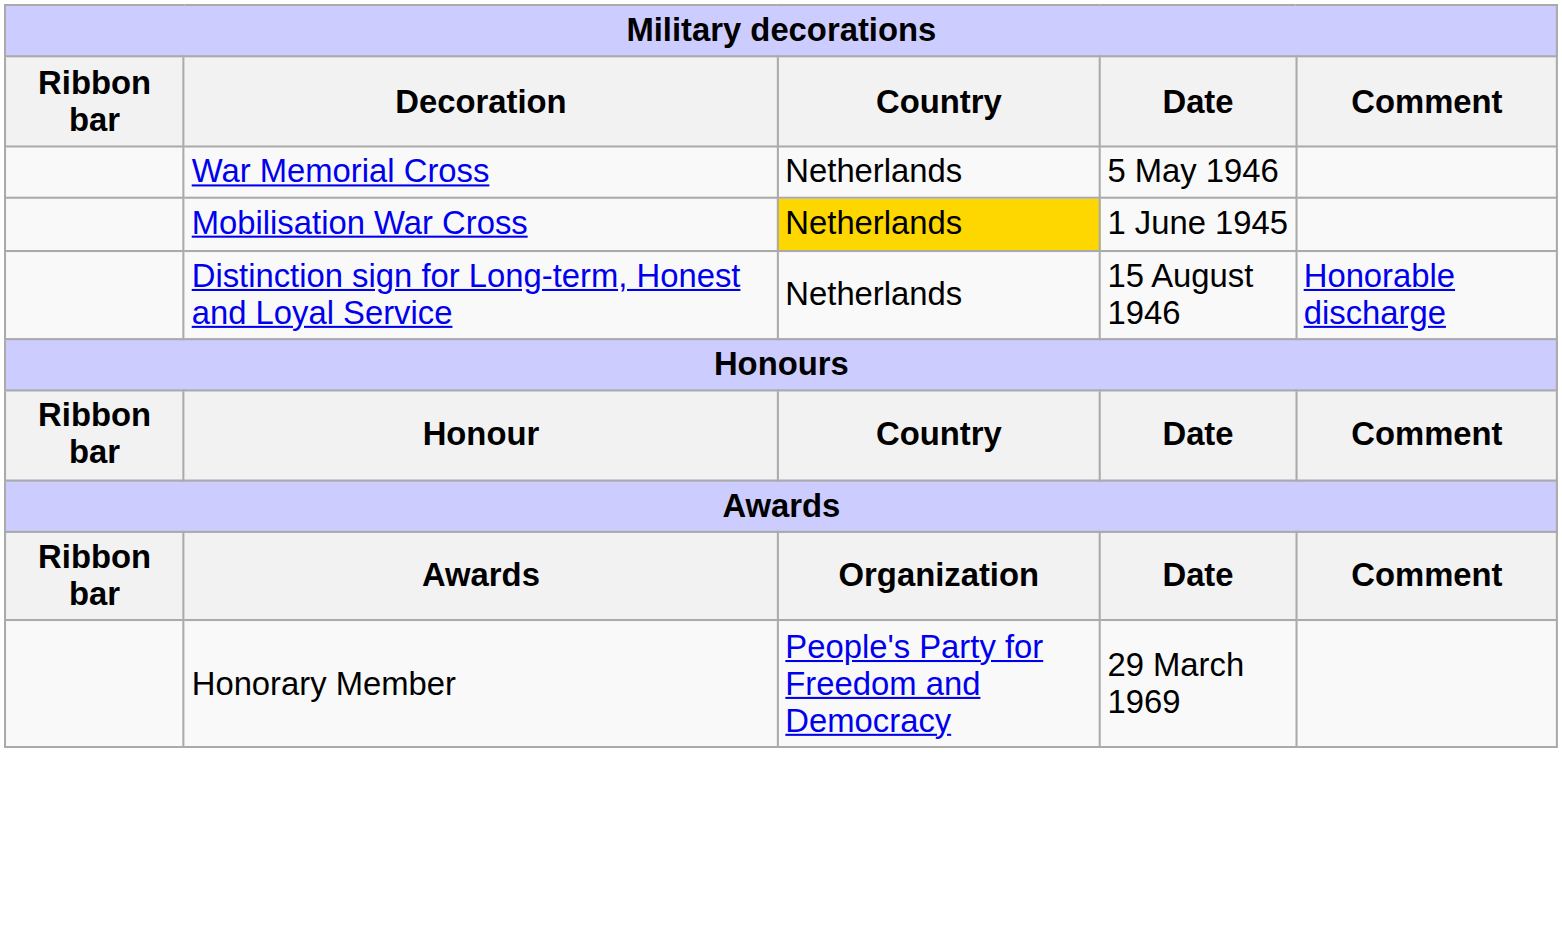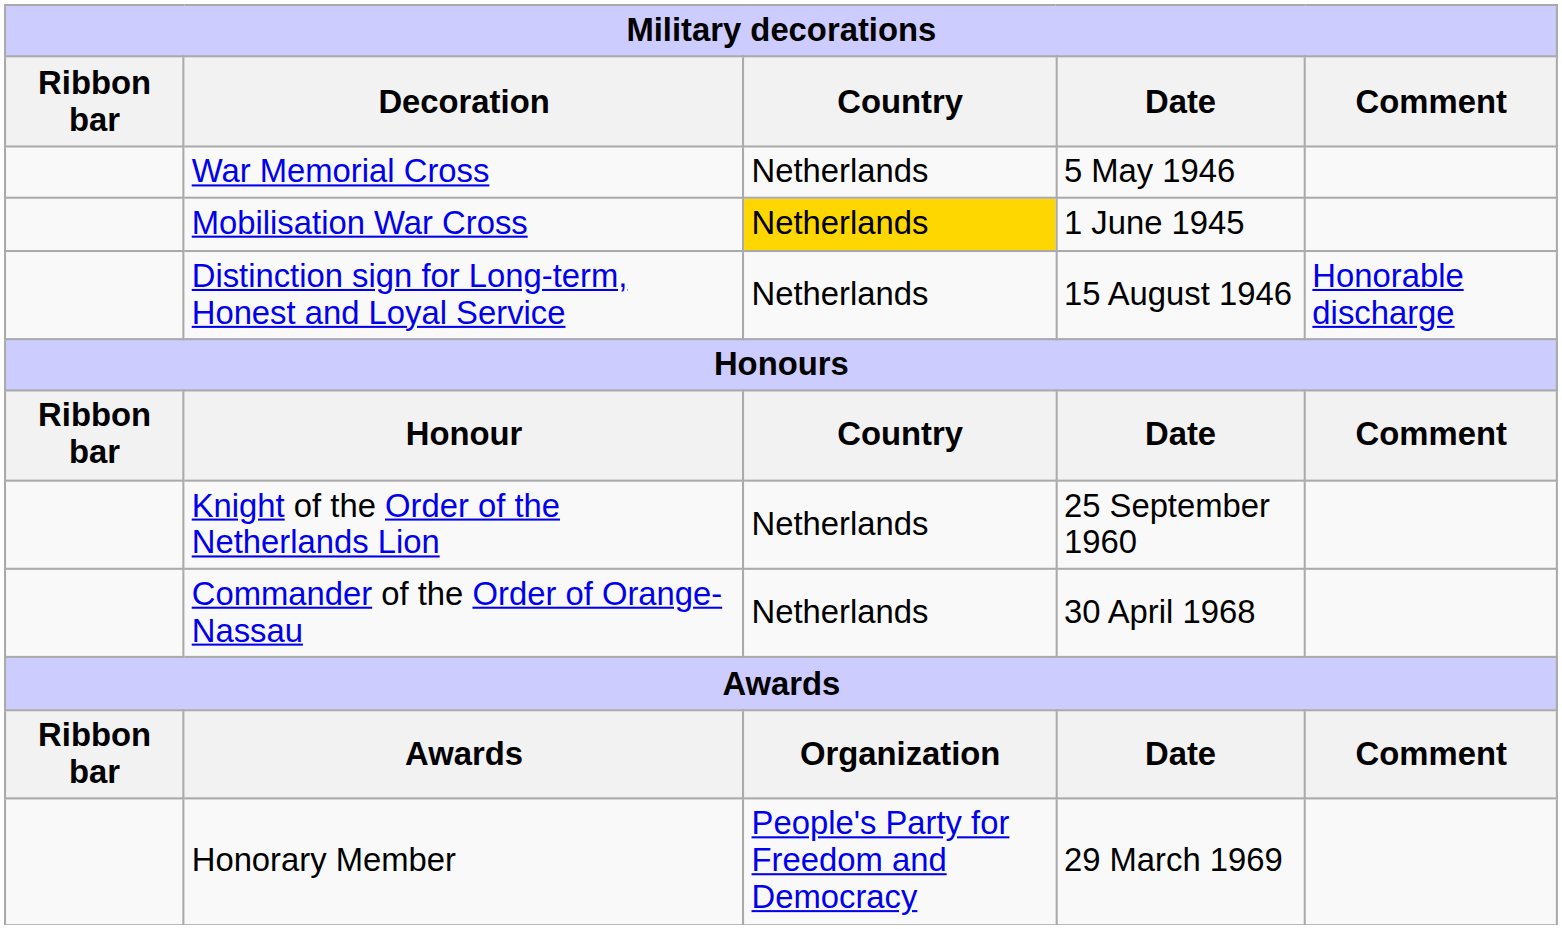+ row: Knight of the Order of the Netherlands Lion | Netherlands | 25 September 1960
+ row: Commander of the Order of Orange-Nassau | Netherlands | 30 April 1968
